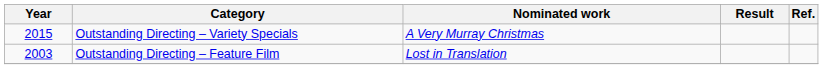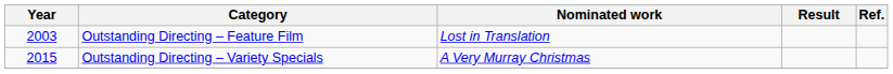rows swapped: Outstanding Directing – Feature Film <-> Outstanding Directing – Variety Specials
